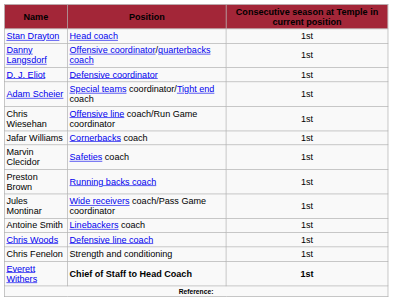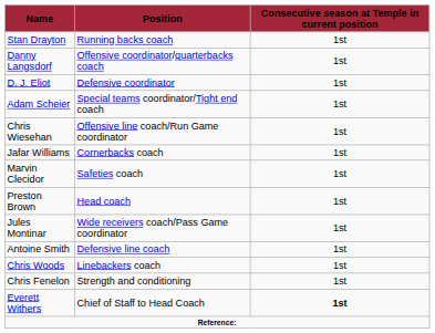Stan Drayton | Position: Head coach -> Running backs coach
Preston Brown | Position: Running backs coach -> Head coach
Antoine Smith | Position: Linebackers coach -> Defensive line coach
Chris Woods | Position: Defensive line coach -> Linebackers coach
Everett Withers | Position: bold -> normal
